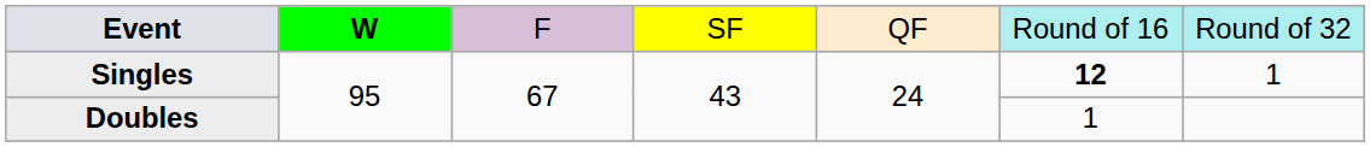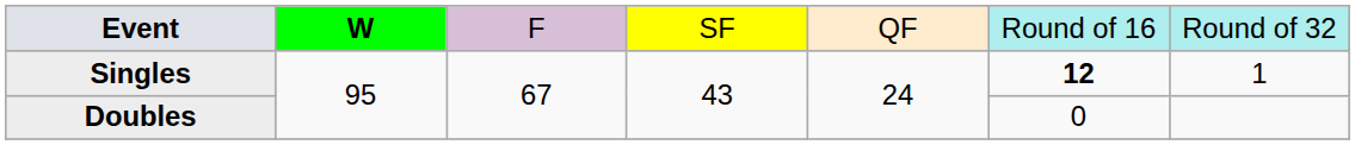Doubles | column 6: 1 -> 0
